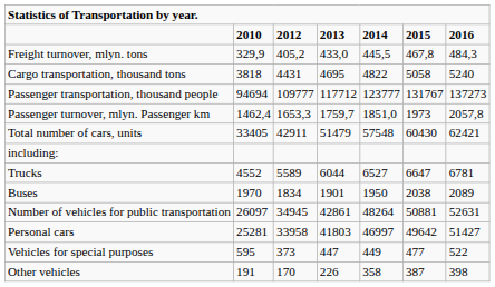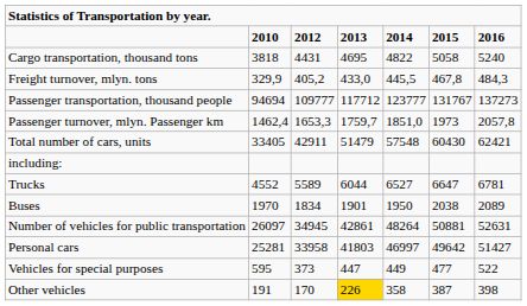rows swapped: Cargo transportation, thousand tons <-> Freight turnover, mlyn. tons
Other vehicles | column 4: no background -> gold background
